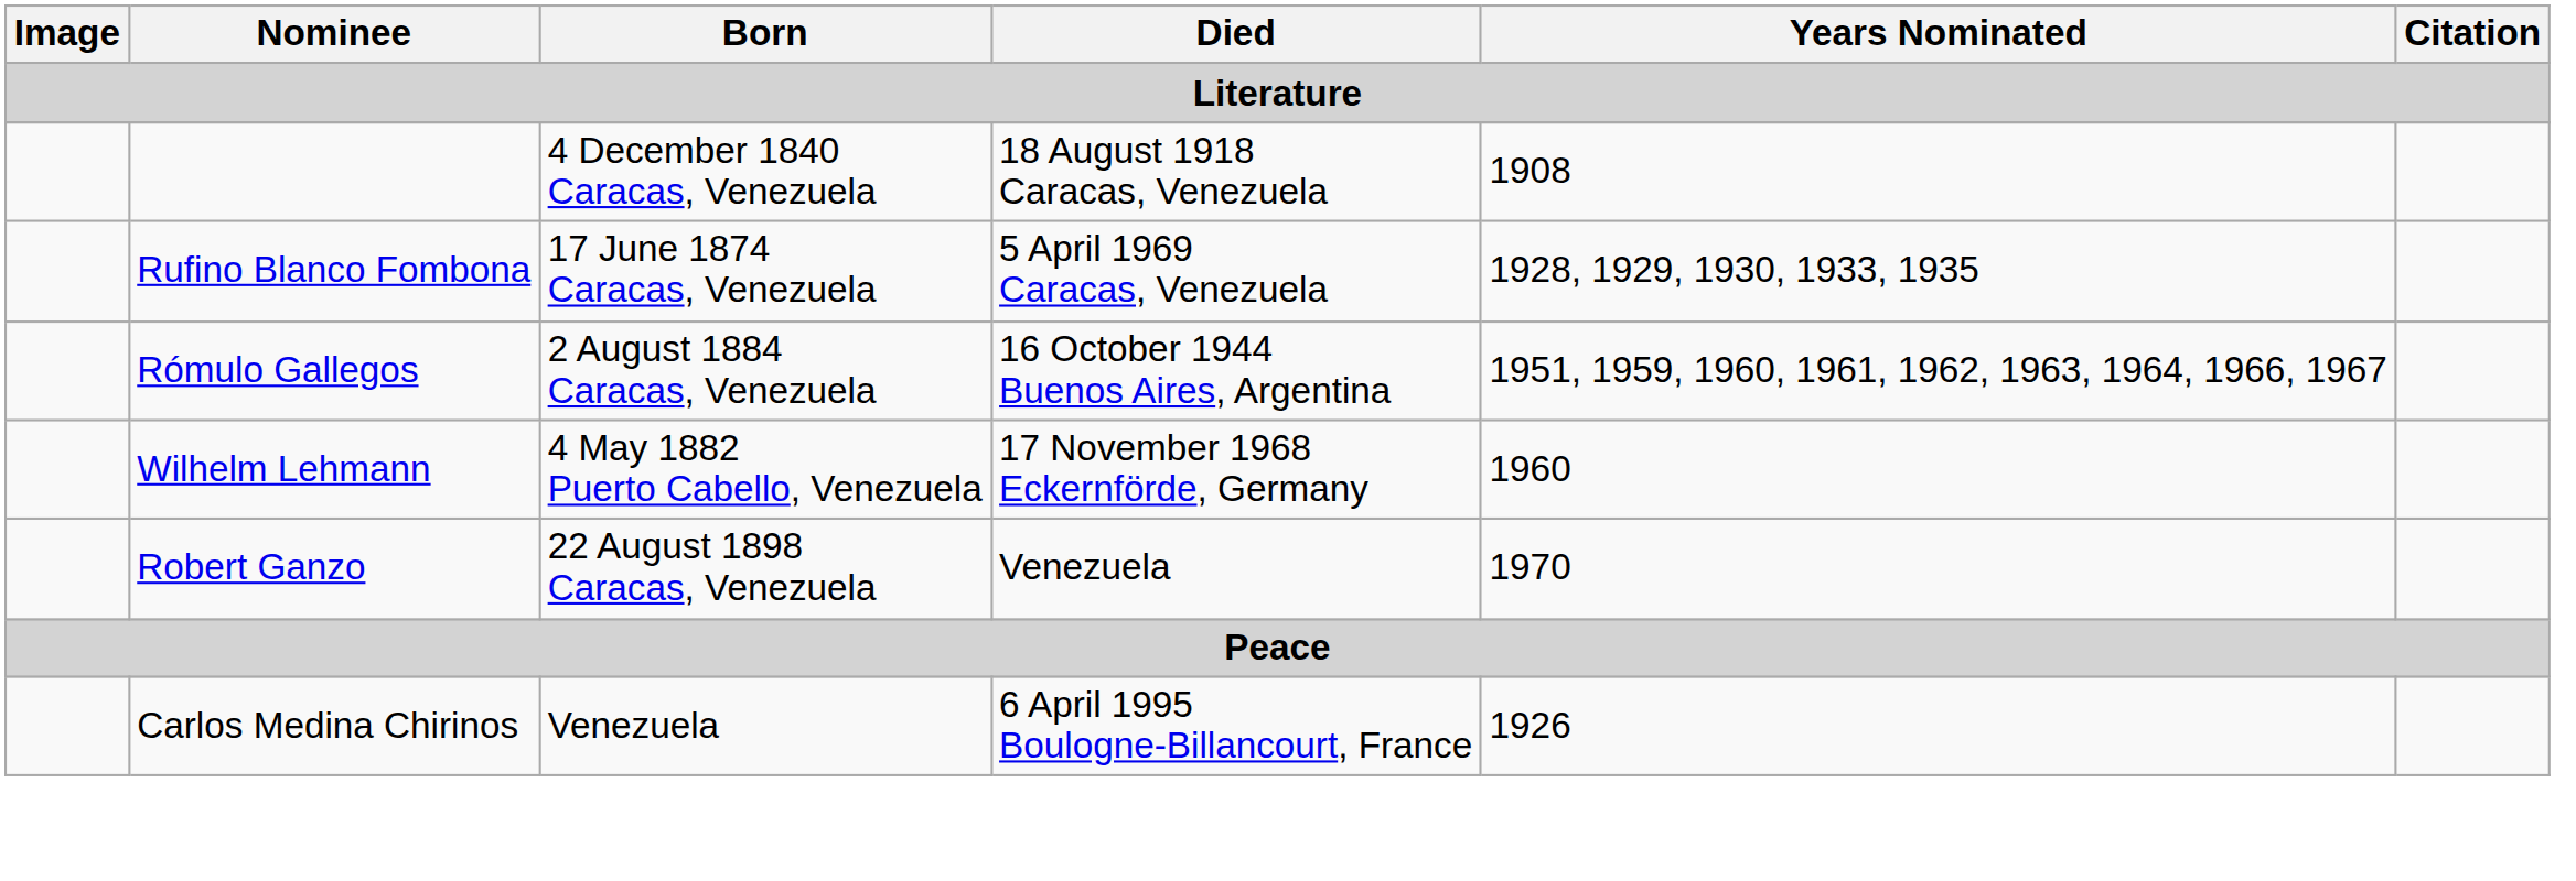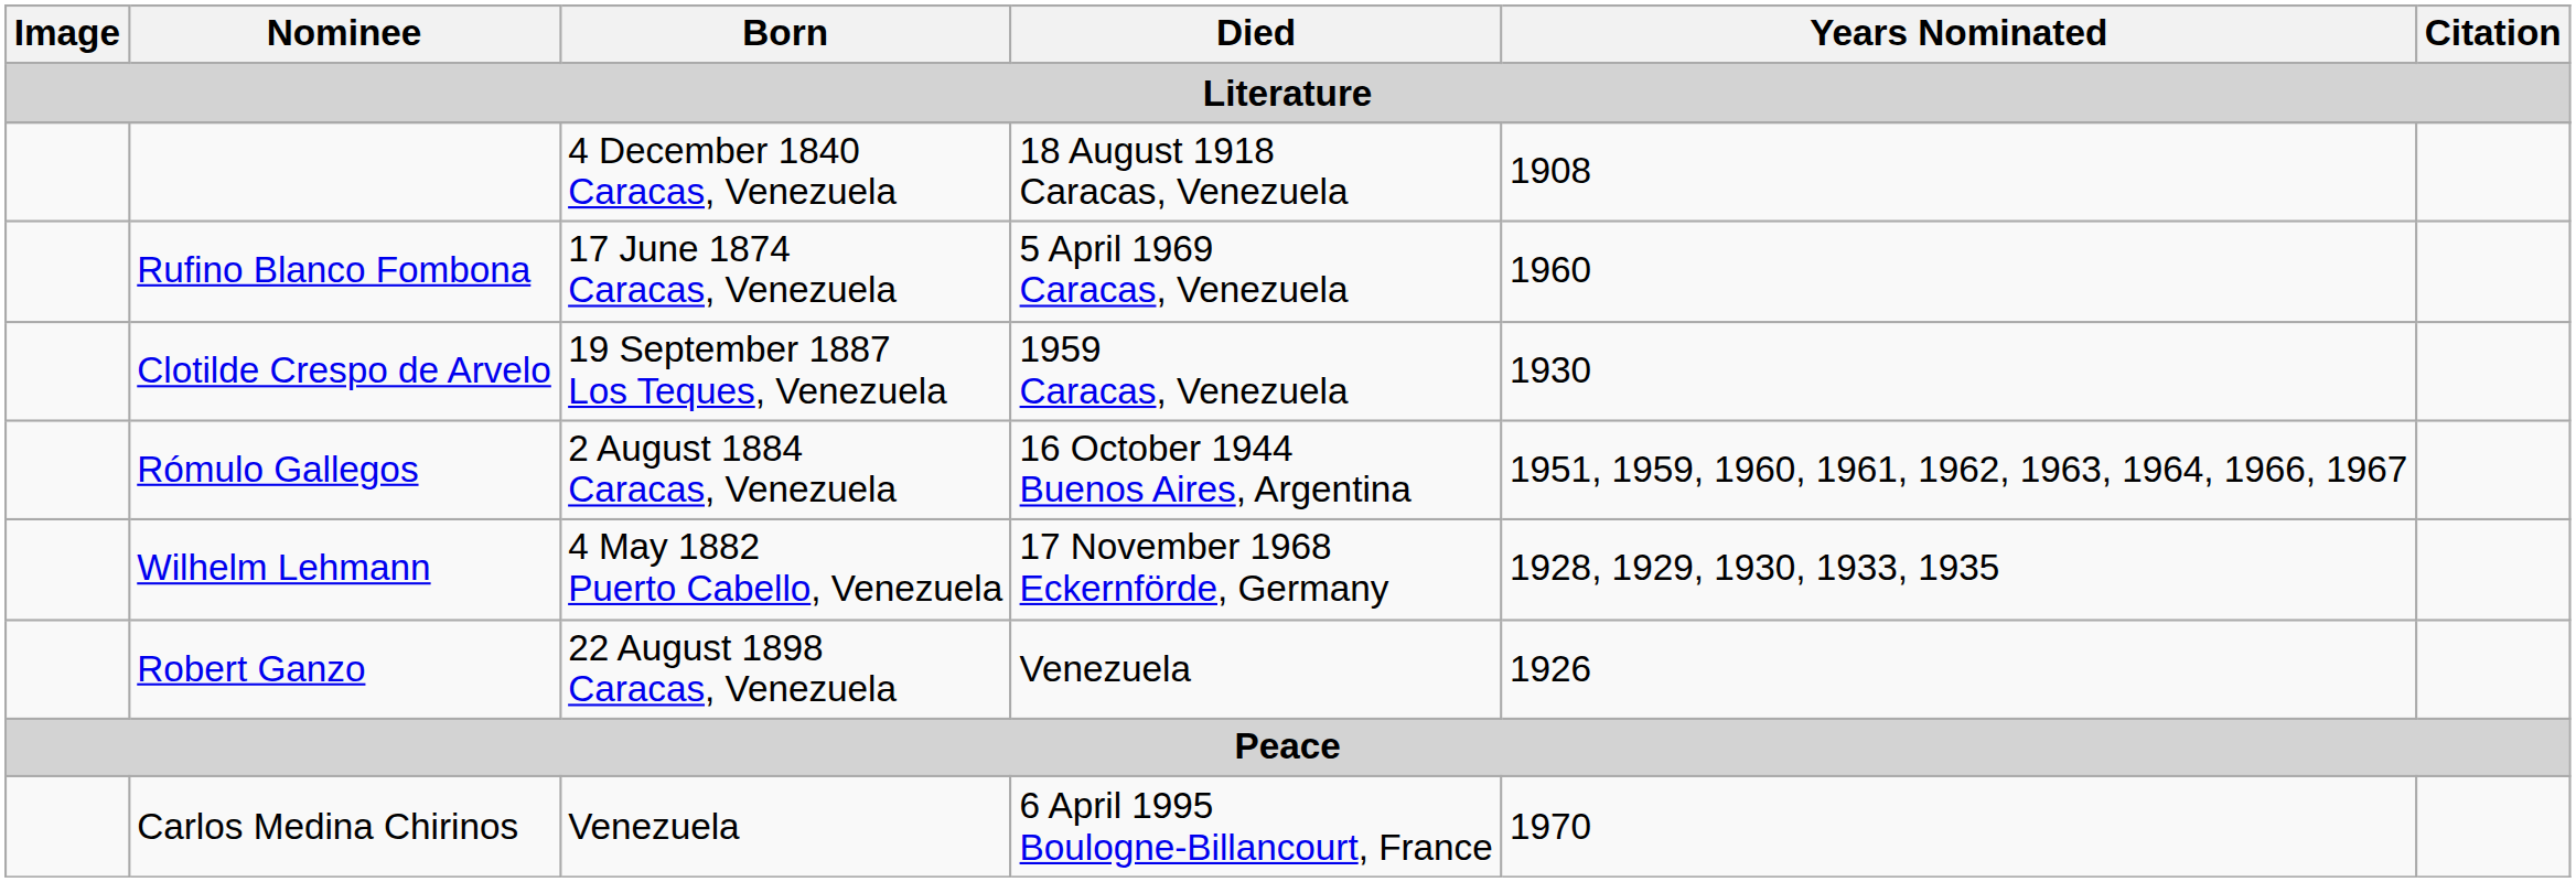Rufino Blanco Fombona | Years Nominated: 1928, 1929, 1930, 1933, 1935 -> 1960
+ row: Clotilde Crespo de Arvelo | 19 September 1887 Los Teques, Venezuela | 1959 Caracas, Venezuela | 1930
Wilhelm Lehmann | Years Nominated: 1960 -> 1928, 1929, 1930, 1933, 1935
Robert Ganzo | Years Nominated: 1970 -> 1926
Carlos Medina Chirinos | Years Nominated: 1926 -> 1970
